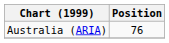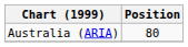Australia (ARIA) | Position: 76 -> 80
